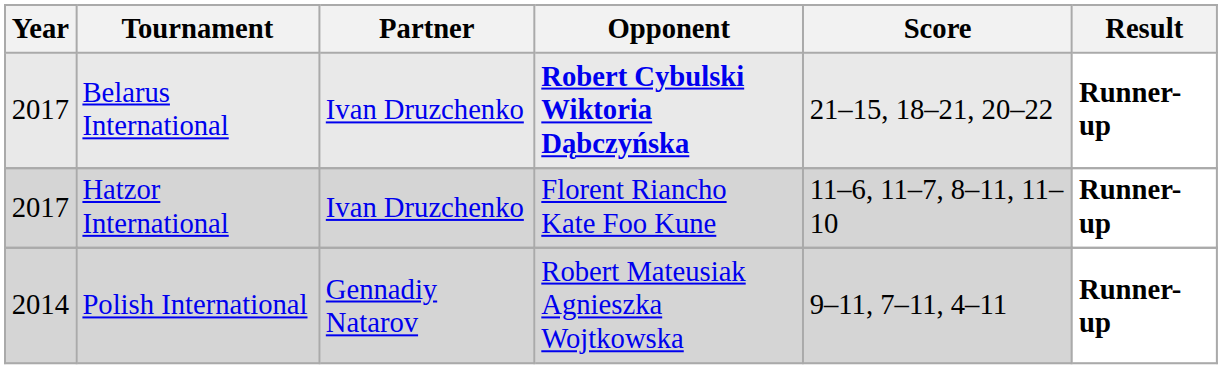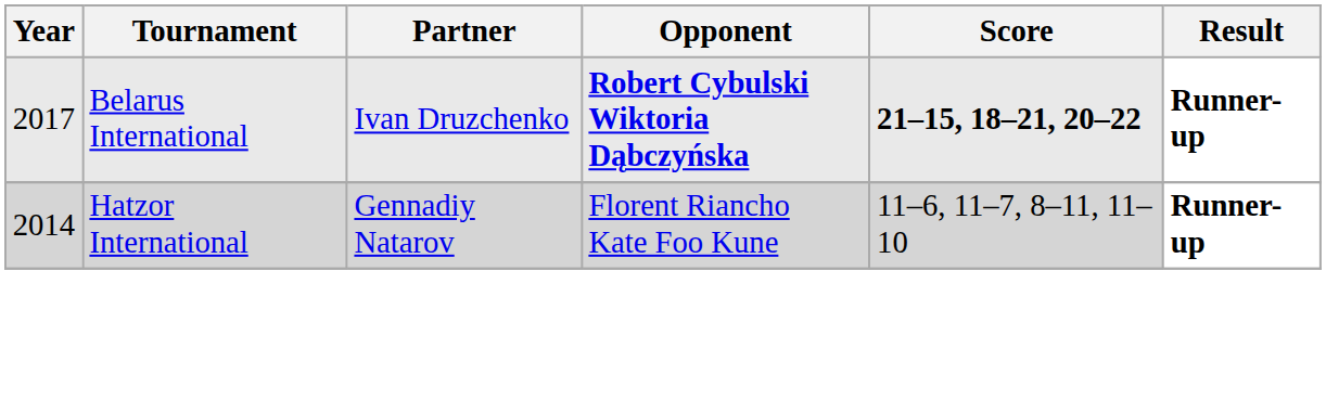Belarus International | Score: normal -> bold
Hatzor International | Year: 2017 -> 2014
Hatzor International | Partner: Ivan Druzchenko -> Gennadiy Natarov
- row: 2014 | Polish International | Gennadiy Natarov | Robert Mateusiak Agnieszka Wojtkowska | 9–11, 7–11, 4–11 | Runner-up
